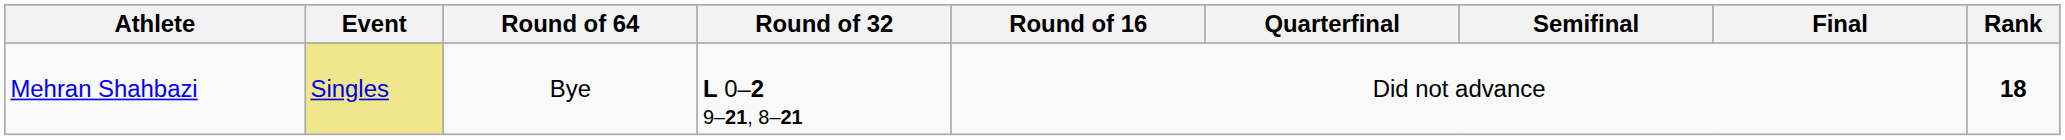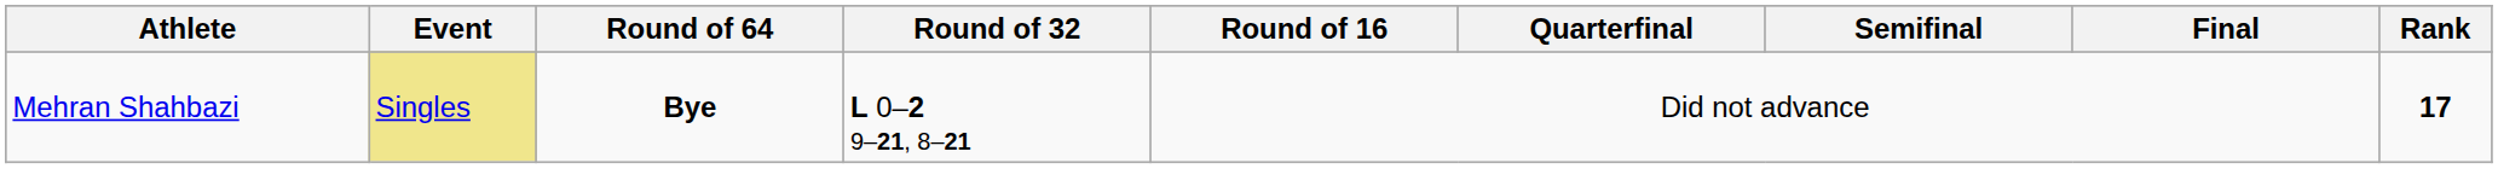Mehran Shahbazi | Round of 64: normal -> bold
Mehran Shahbazi | Rank: 18 -> 17
